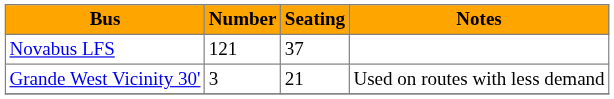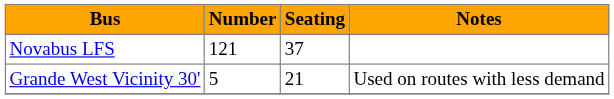Grande West Vicinity 30' | Number: 3 -> 5
